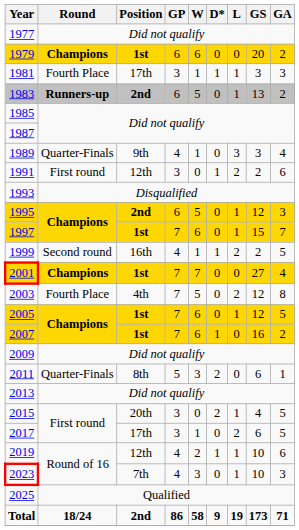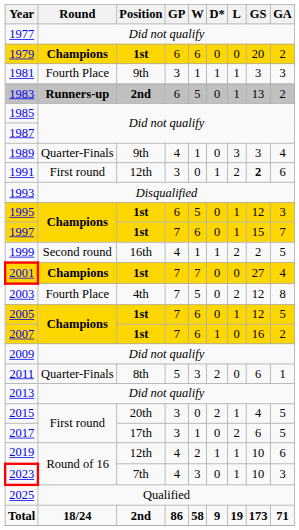1981 | Position: 17th -> 9th
1991 | GS: normal -> bold
1995 | Position: 2nd -> 1st
